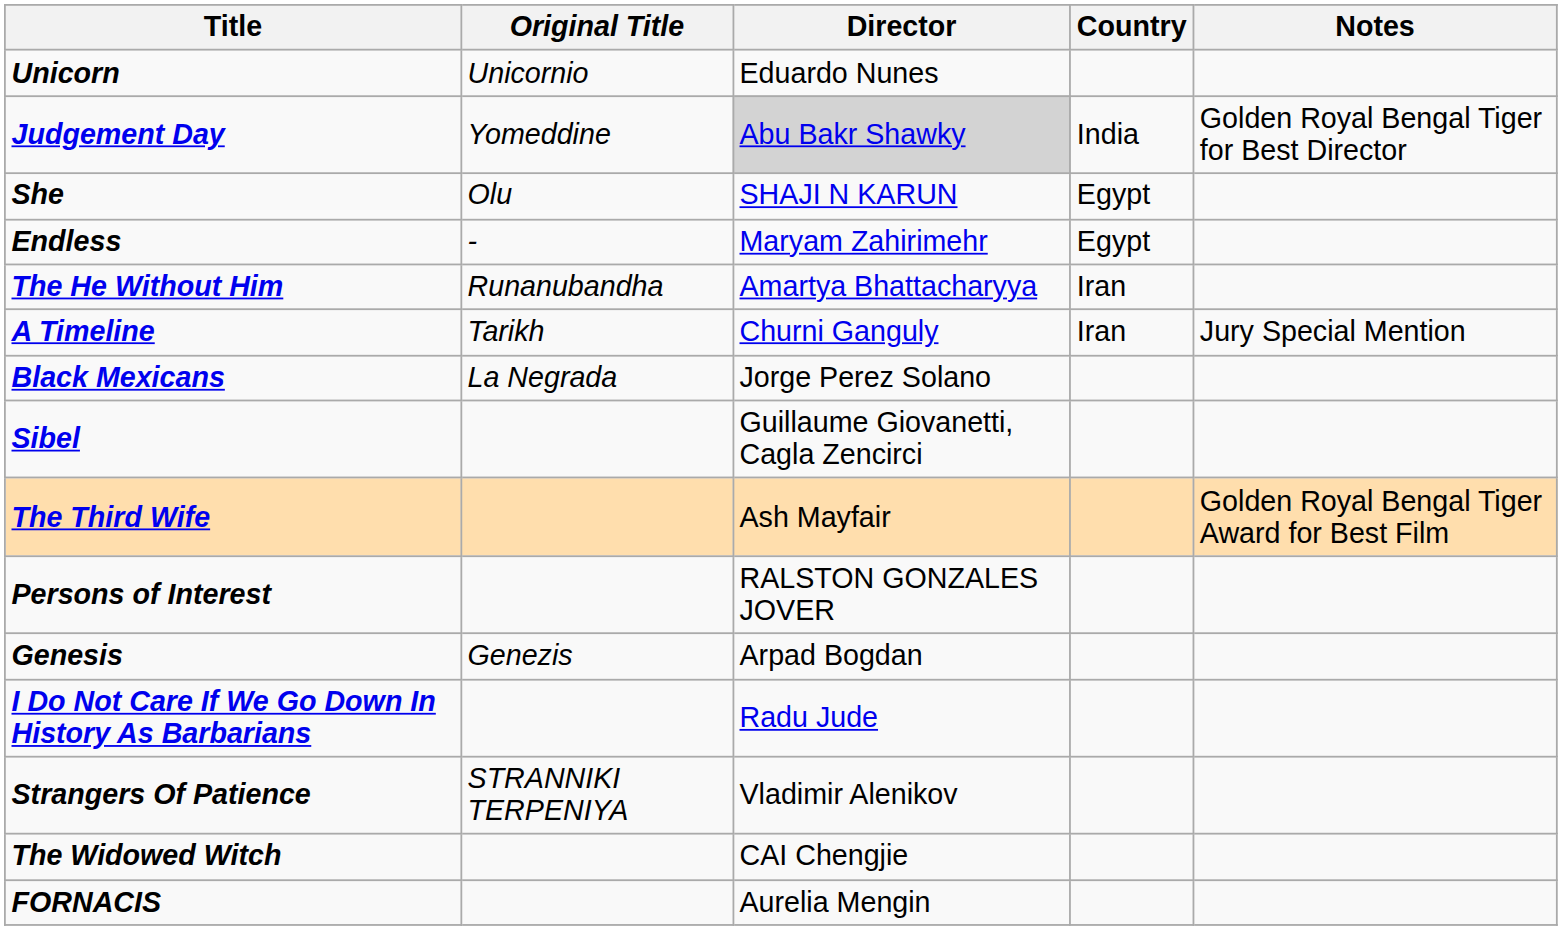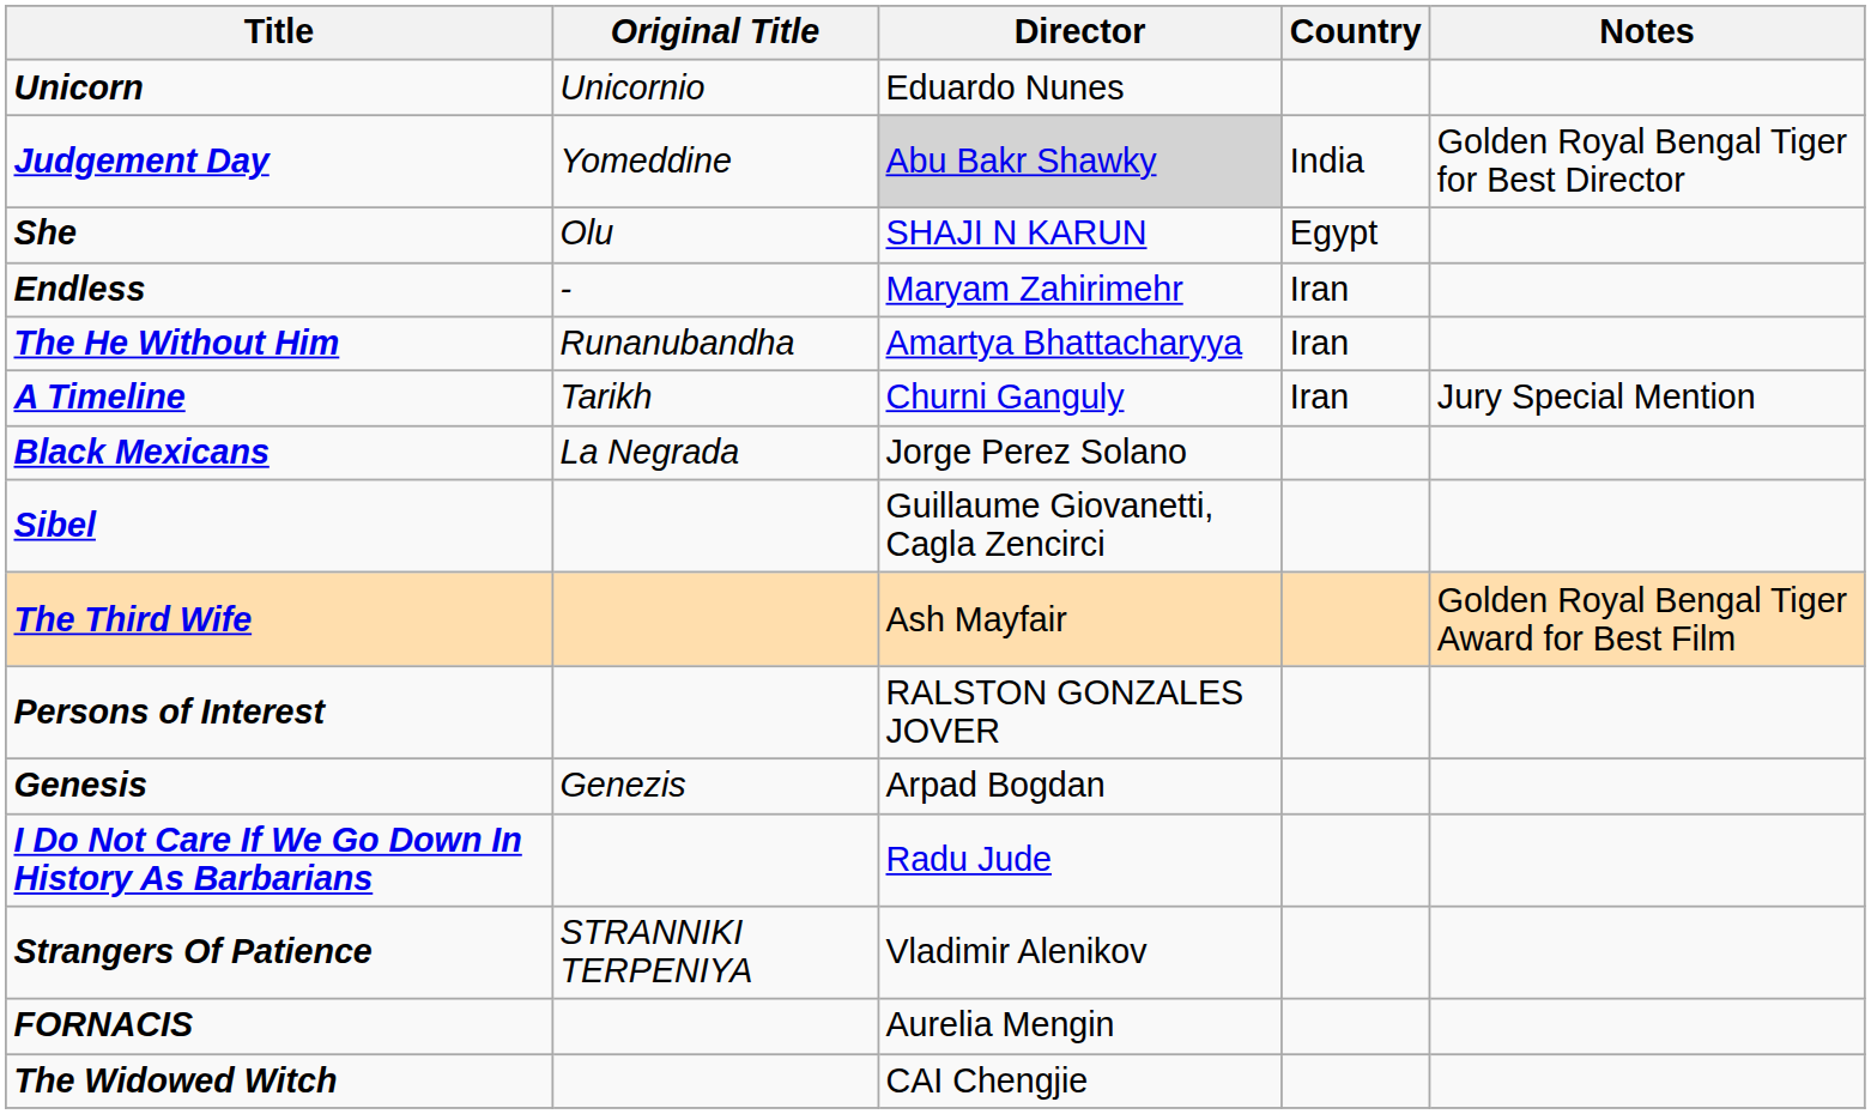Endless | Country: Egypt -> Iran
rows swapped: The Widowed Witch <-> FORNACIS
